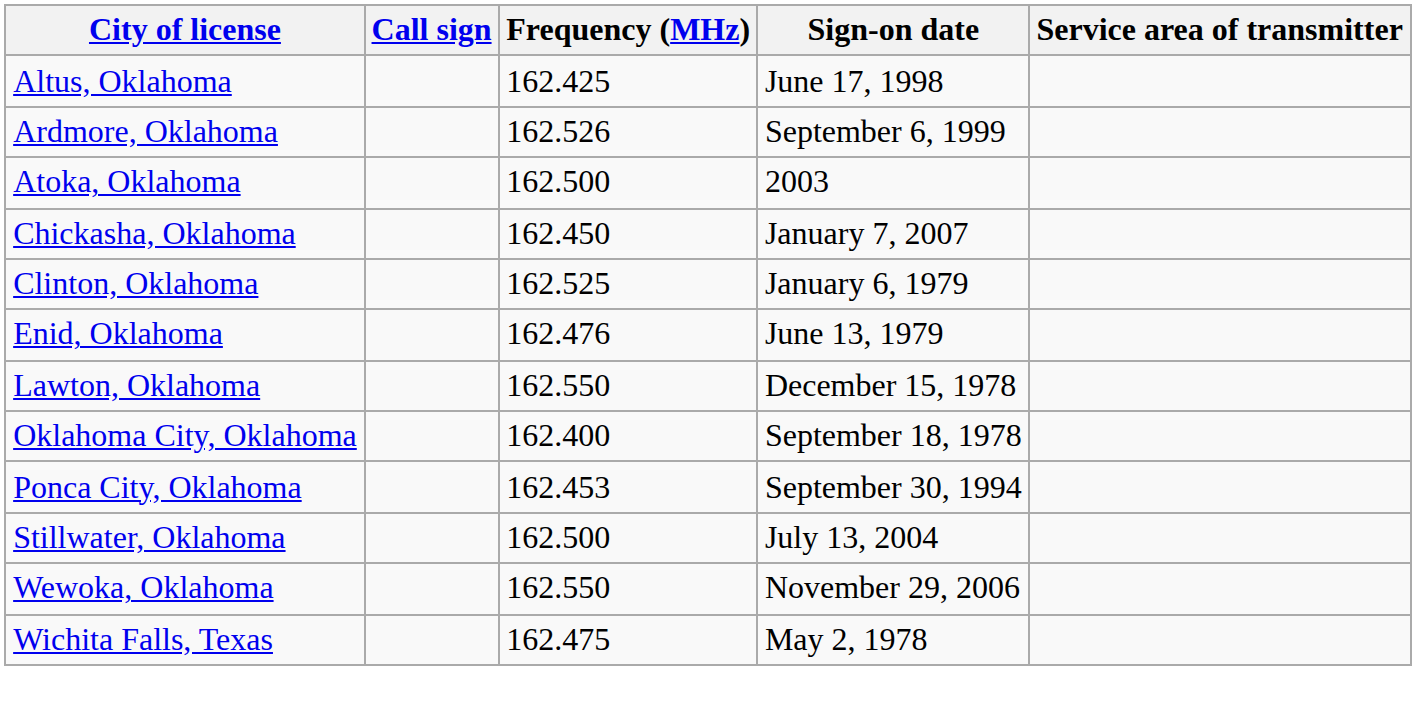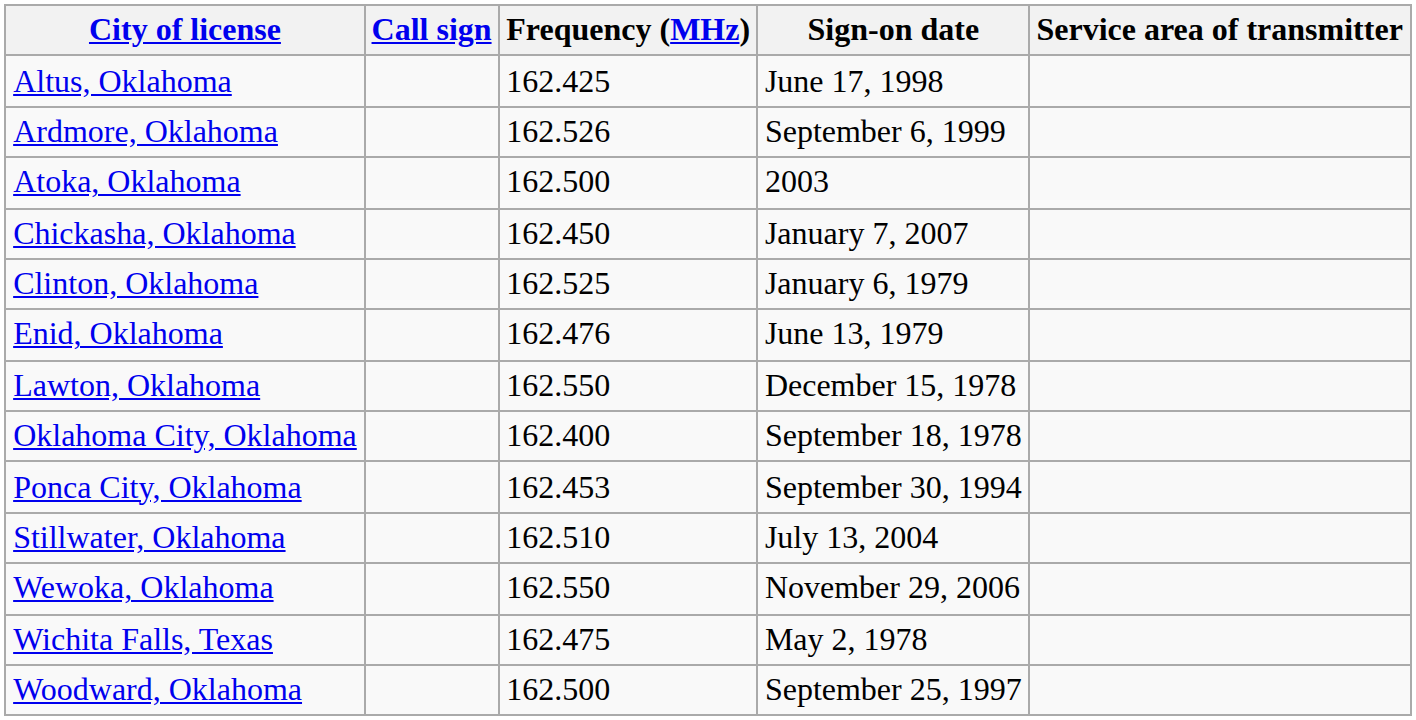Stillwater, Oklahoma | Frequency (MHz): 162.500 -> 162.510
+ row: Woodward, Oklahoma | 162.500 | September 25, 1997
